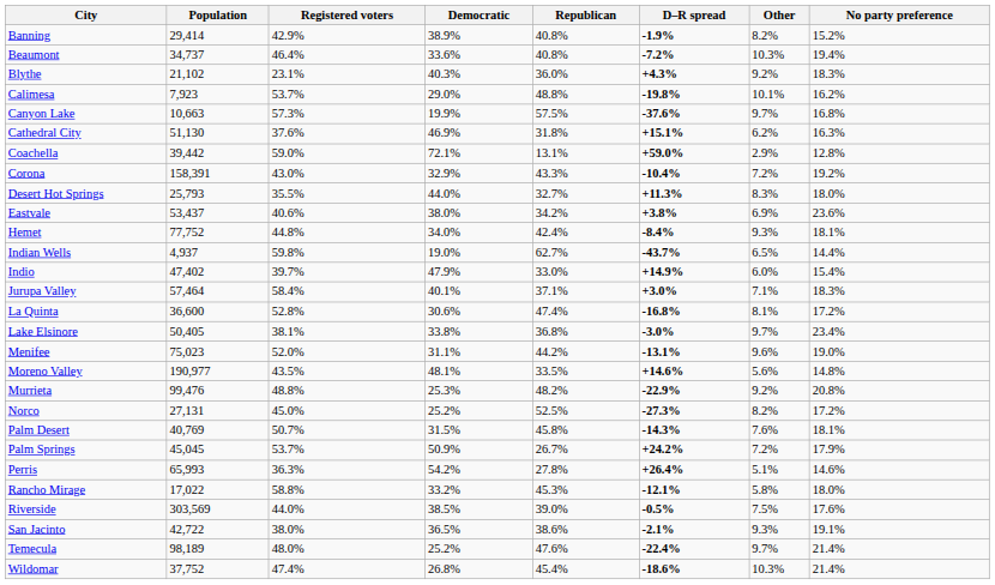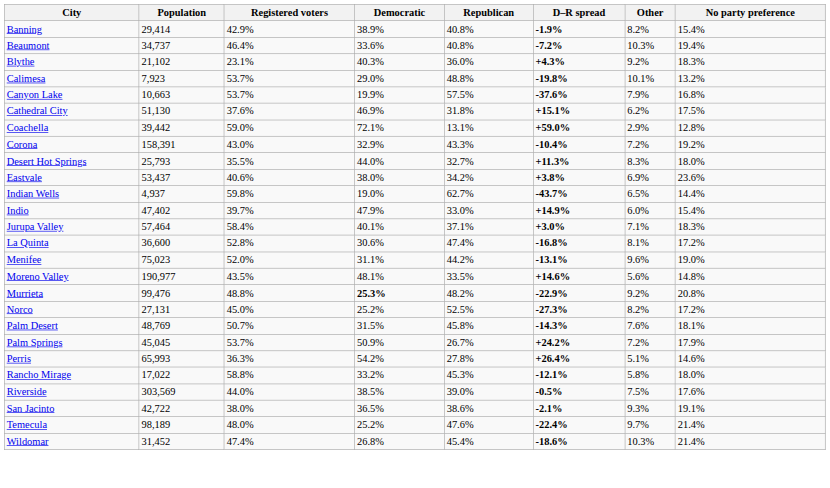Banning | No party preference: 15.2% -> 15.4%
Calimesa | No party preference: 16.2% -> 13.2%
Canyon Lake | Registered voters: 57.3% -> 53.7%
Canyon Lake | Other: 9.7% -> 7.9%
Cathedral City | No party preference: 16.3% -> 17.5%
- row: Hemet | 77,752 | 44.8% | 34.0% | 42.4% | -8.4% | 9.3% | 18.1%
- row: Lake Elsinore | 50,405 | 38.1% | 33.8% | 36.8% | -3.0% | 9.7% | 23.4%
Murrieta | Democratic: normal -> bold
Palm Desert | Population: 40,769 -> 48,769
Wildomar | Population: 37,752 -> 31,452
